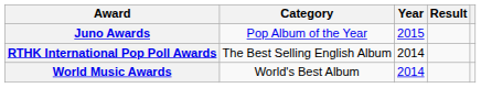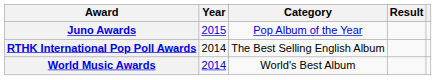columns swapped: Year <-> Category
